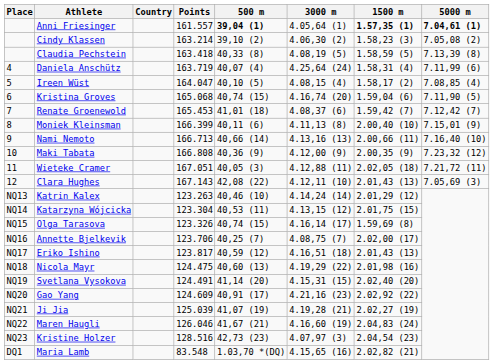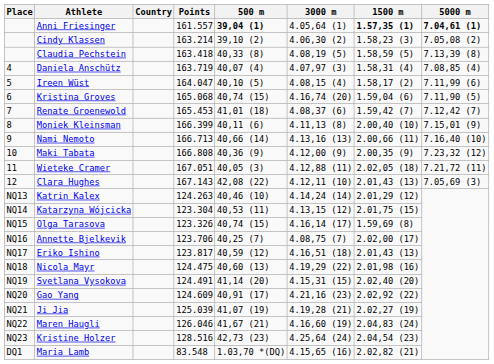Daniela Anschütz | 3000 m: 4.25,64 (24) -> 4.07,97 (3)
Daniela Anschütz | 5000 m: 7.11,99 (6) -> 7.08,85 (4)
Ireen Wüst | 5000 m: 7.08,85 (4) -> 7.11,99 (6)
Katrin Kalex | Points: 123.263 -> 124.263
Kristine Holzer | 3000 m: 4.07,97 (3) -> 4.25,64 (24)
